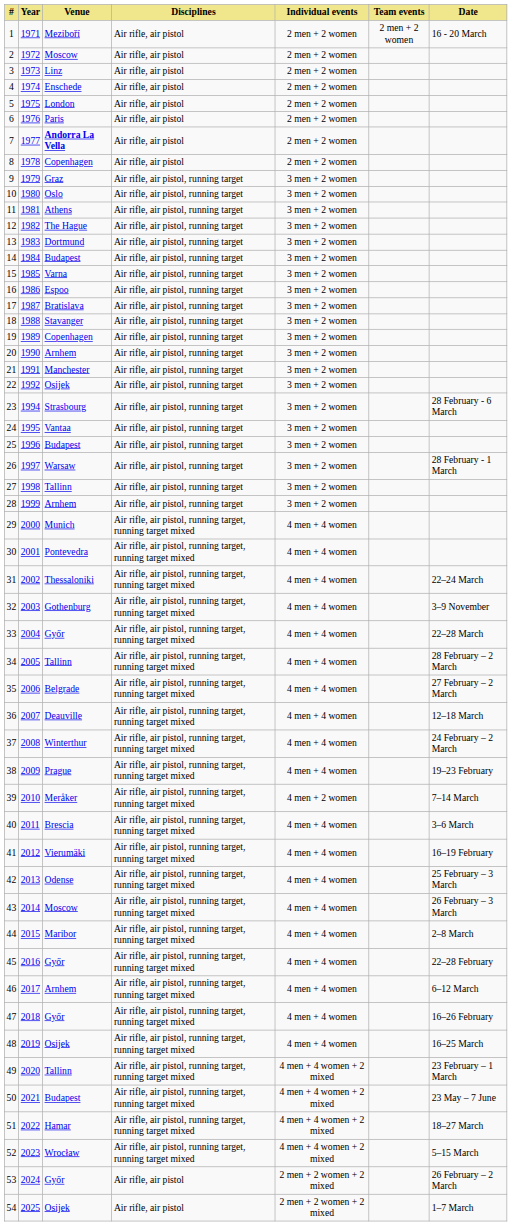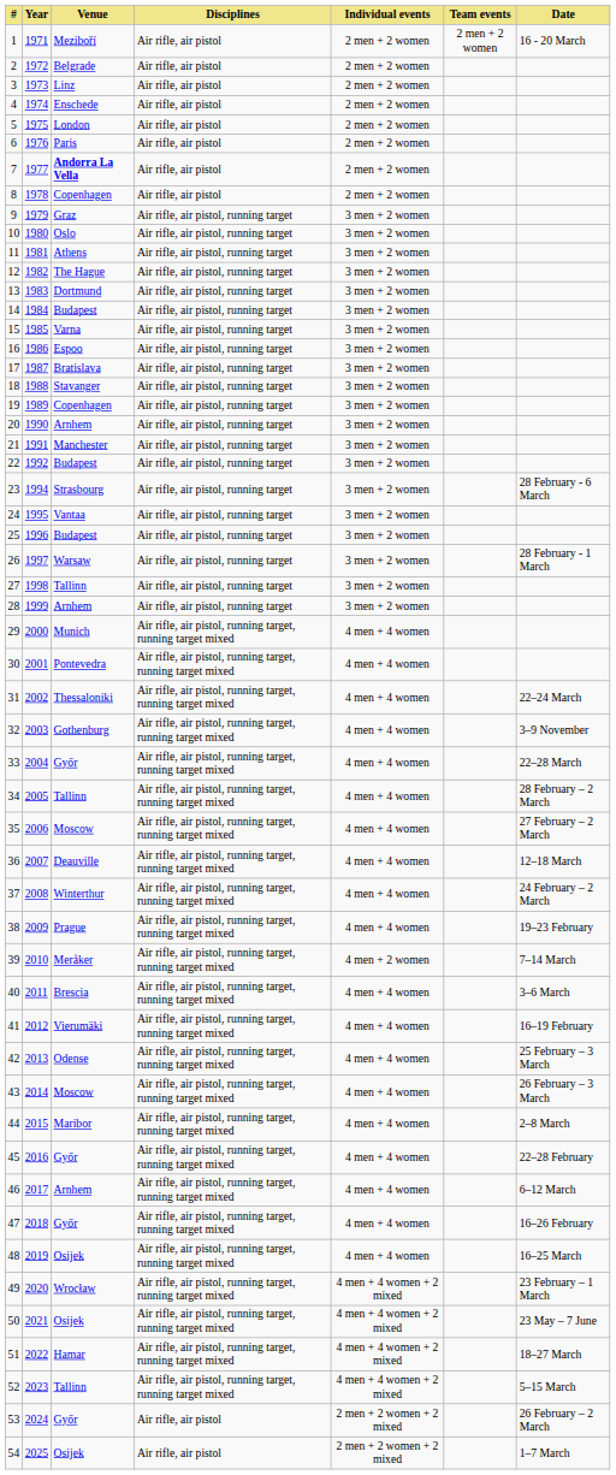2 | Venue: Moscow -> Belgrade
22 | Venue: Osijek -> Budapest
35 | Venue: Belgrade -> Moscow
49 | Venue: Tallinn -> Wrocław
50 | Venue: Budapest -> Osijek
52 | Venue: Wrocław -> Tallinn
